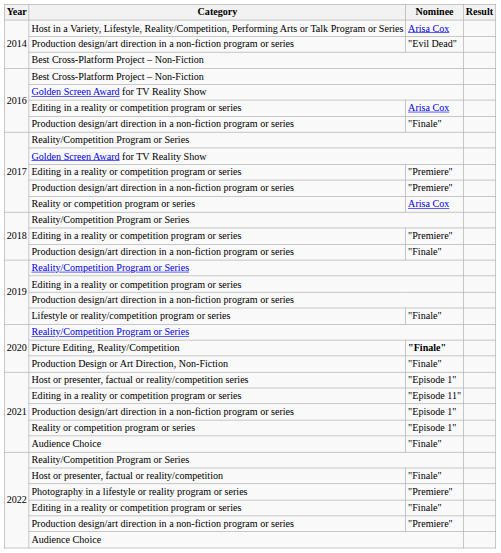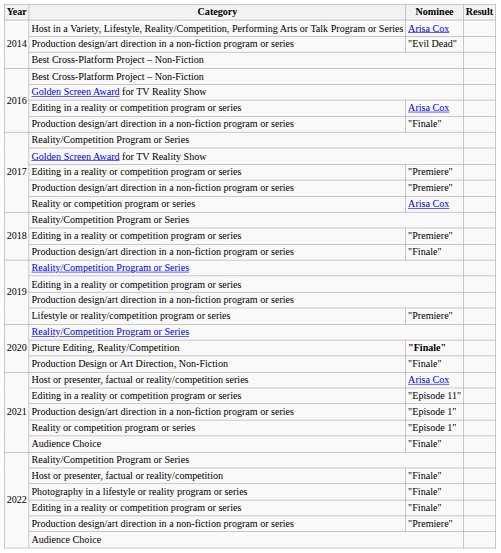Lifestyle or reality/competition program or series | Nominee: "Finale" -> "Premiere"
Host or presenter, factual or reality/competition series | Nominee: "Episode 1" -> Arisa Cox
Photography in a lifestyle or reality program or series | Nominee: "Premiere" -> "Finale"
